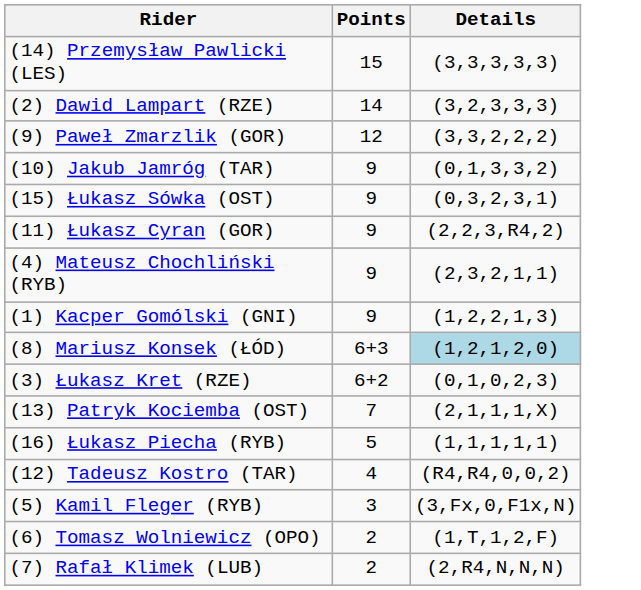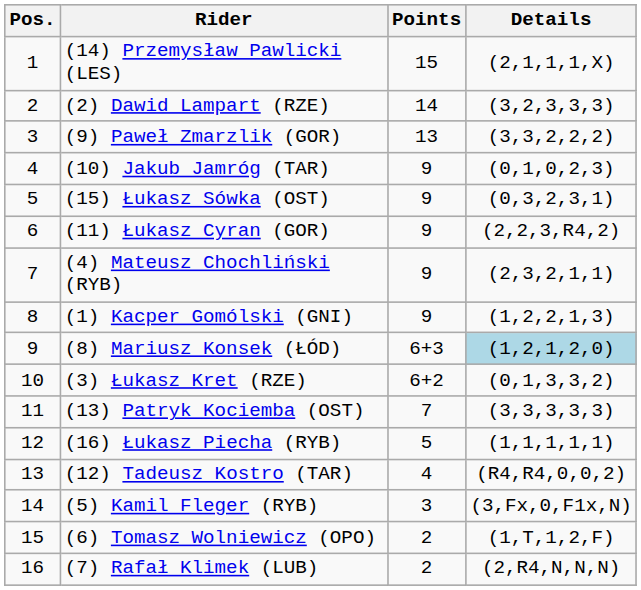+ column: Pos. | 1 | 2 | 3 | 4 | 5 | 6 | 7 | 8 | 9 | 10 | 11 | 12 | 13 | 14 | 15 | 16
(14) Przemysław Pawlicki (LES) | Details: (3,3,3,3,3) -> (2,1,1,1,X)
(9) Paweł Zmarzlik (GOR) | Points: 12 -> 13
(10) Jakub Jamróg (TAR) | Details: (0,1,3,3,2) -> (0,1,0,2,3)
(3) Łukasz Kret (RZE) | Details: (0,1,0,2,3) -> (0,1,3,3,2)
(13) Patryk Kociemba (OST) | Details: (2,1,1,1,X) -> (3,3,3,3,3)
